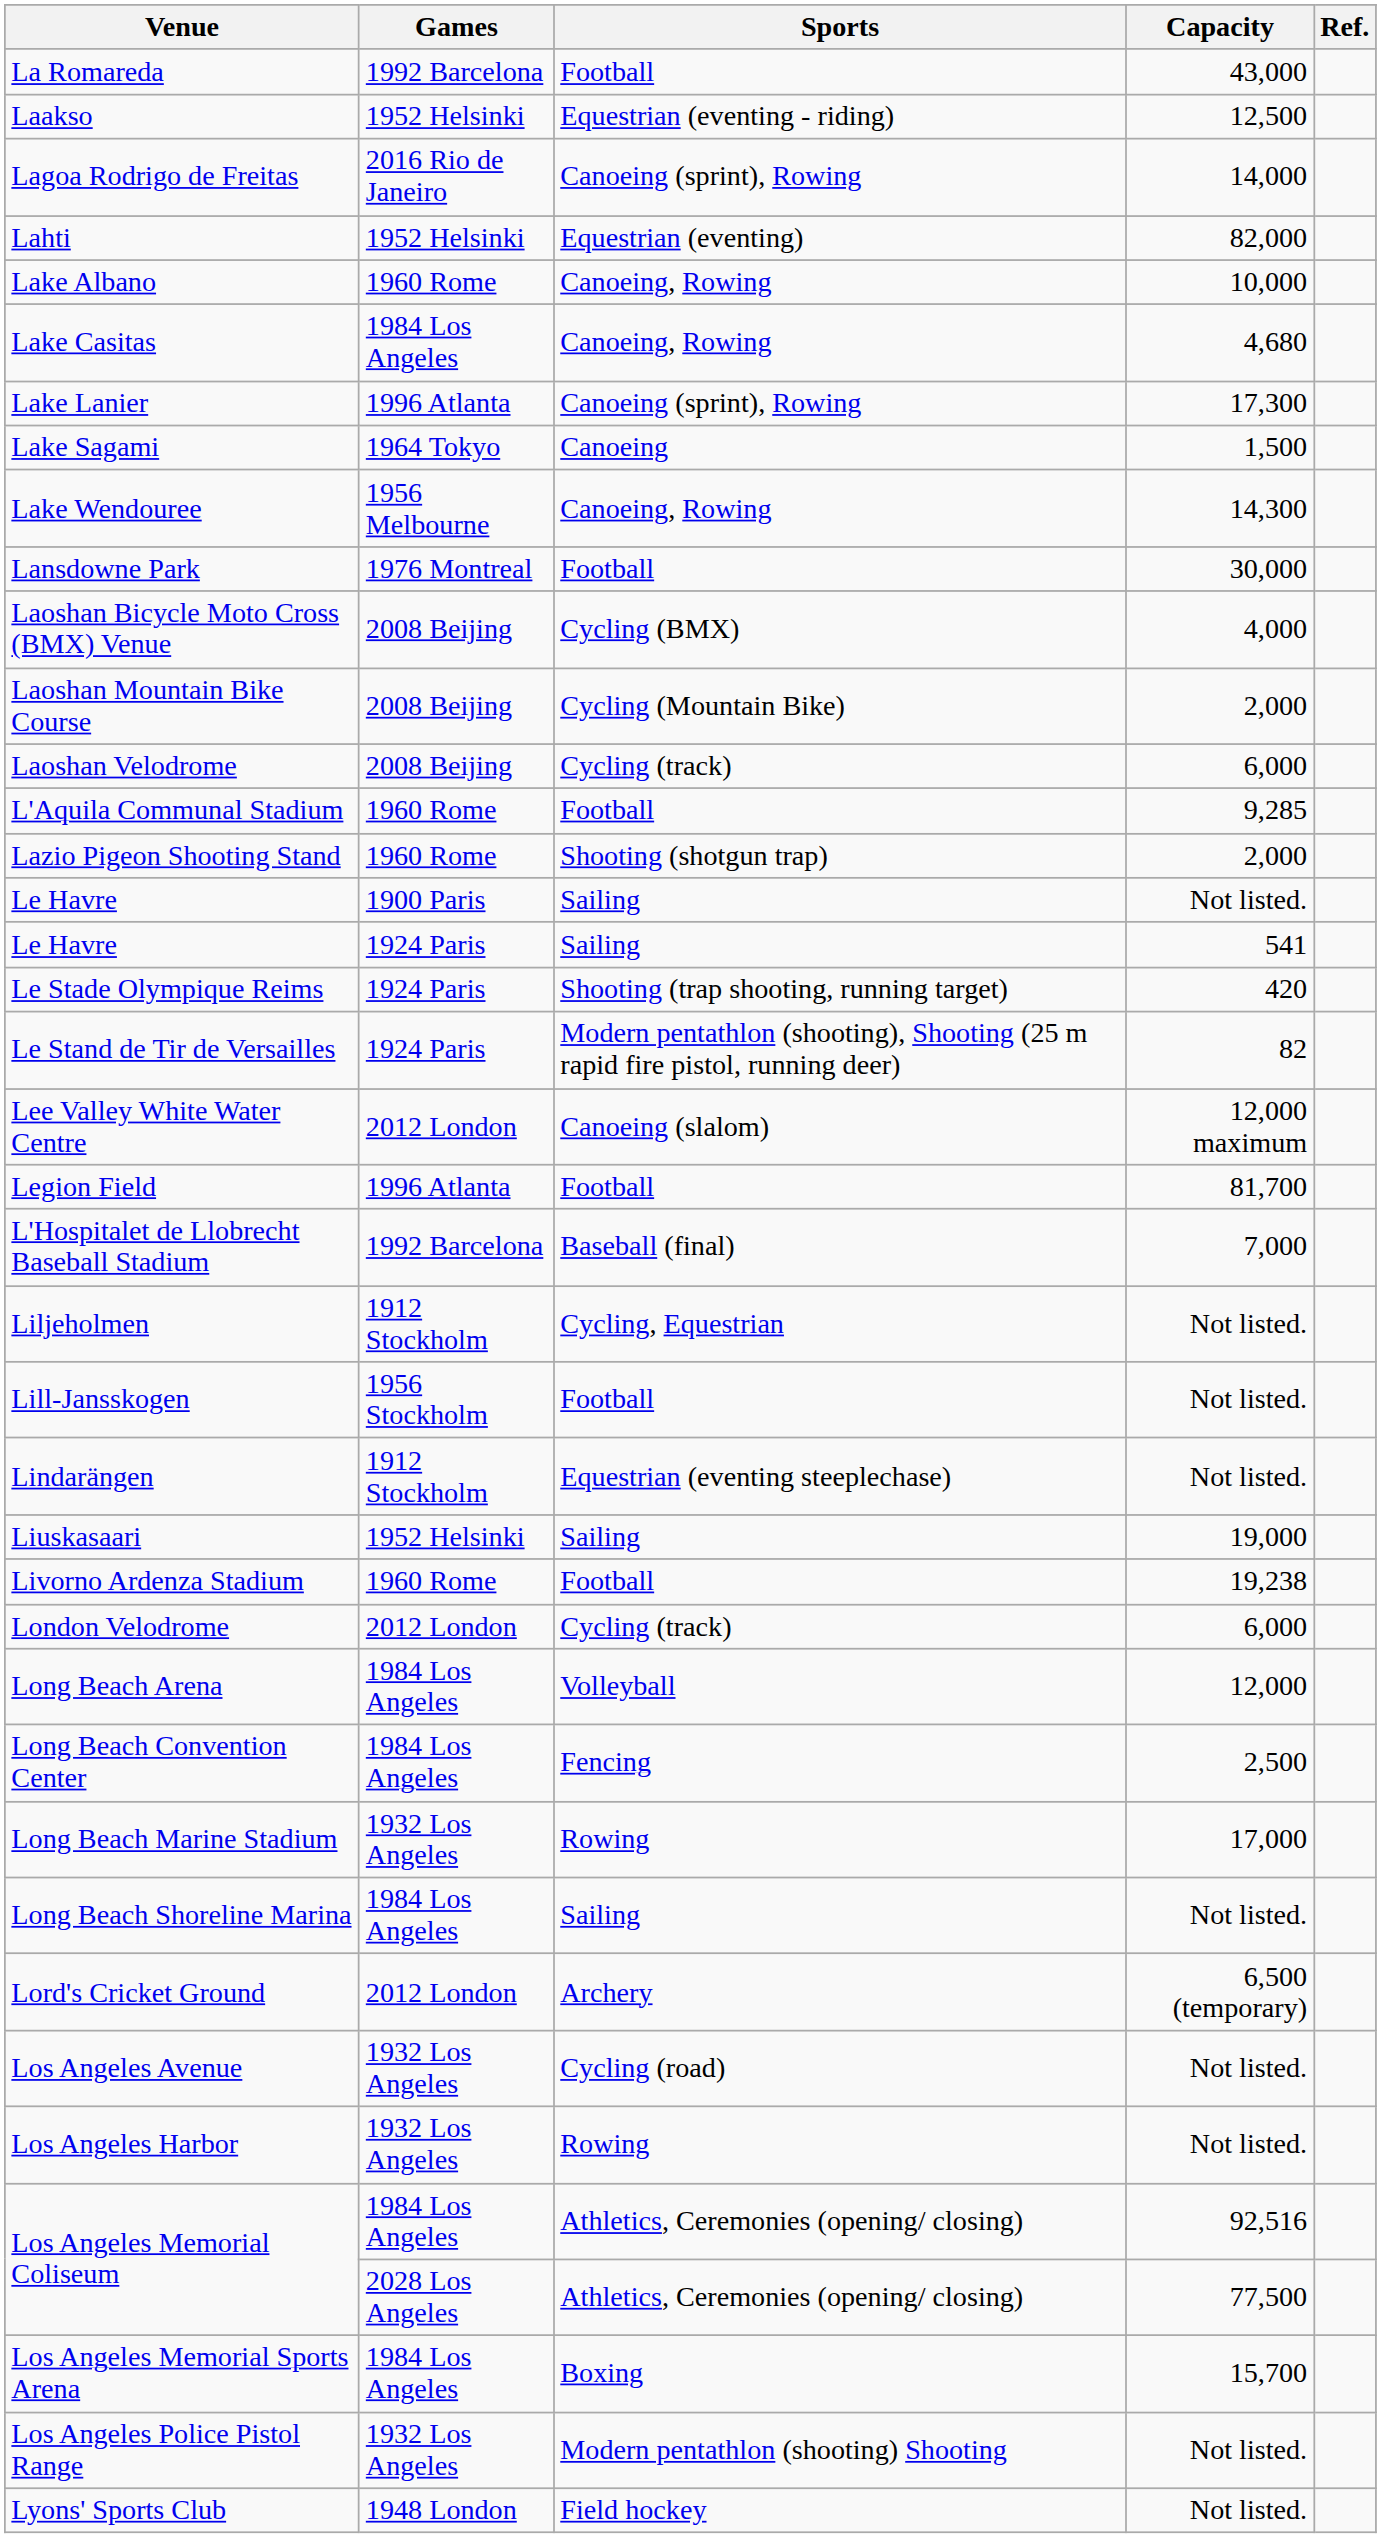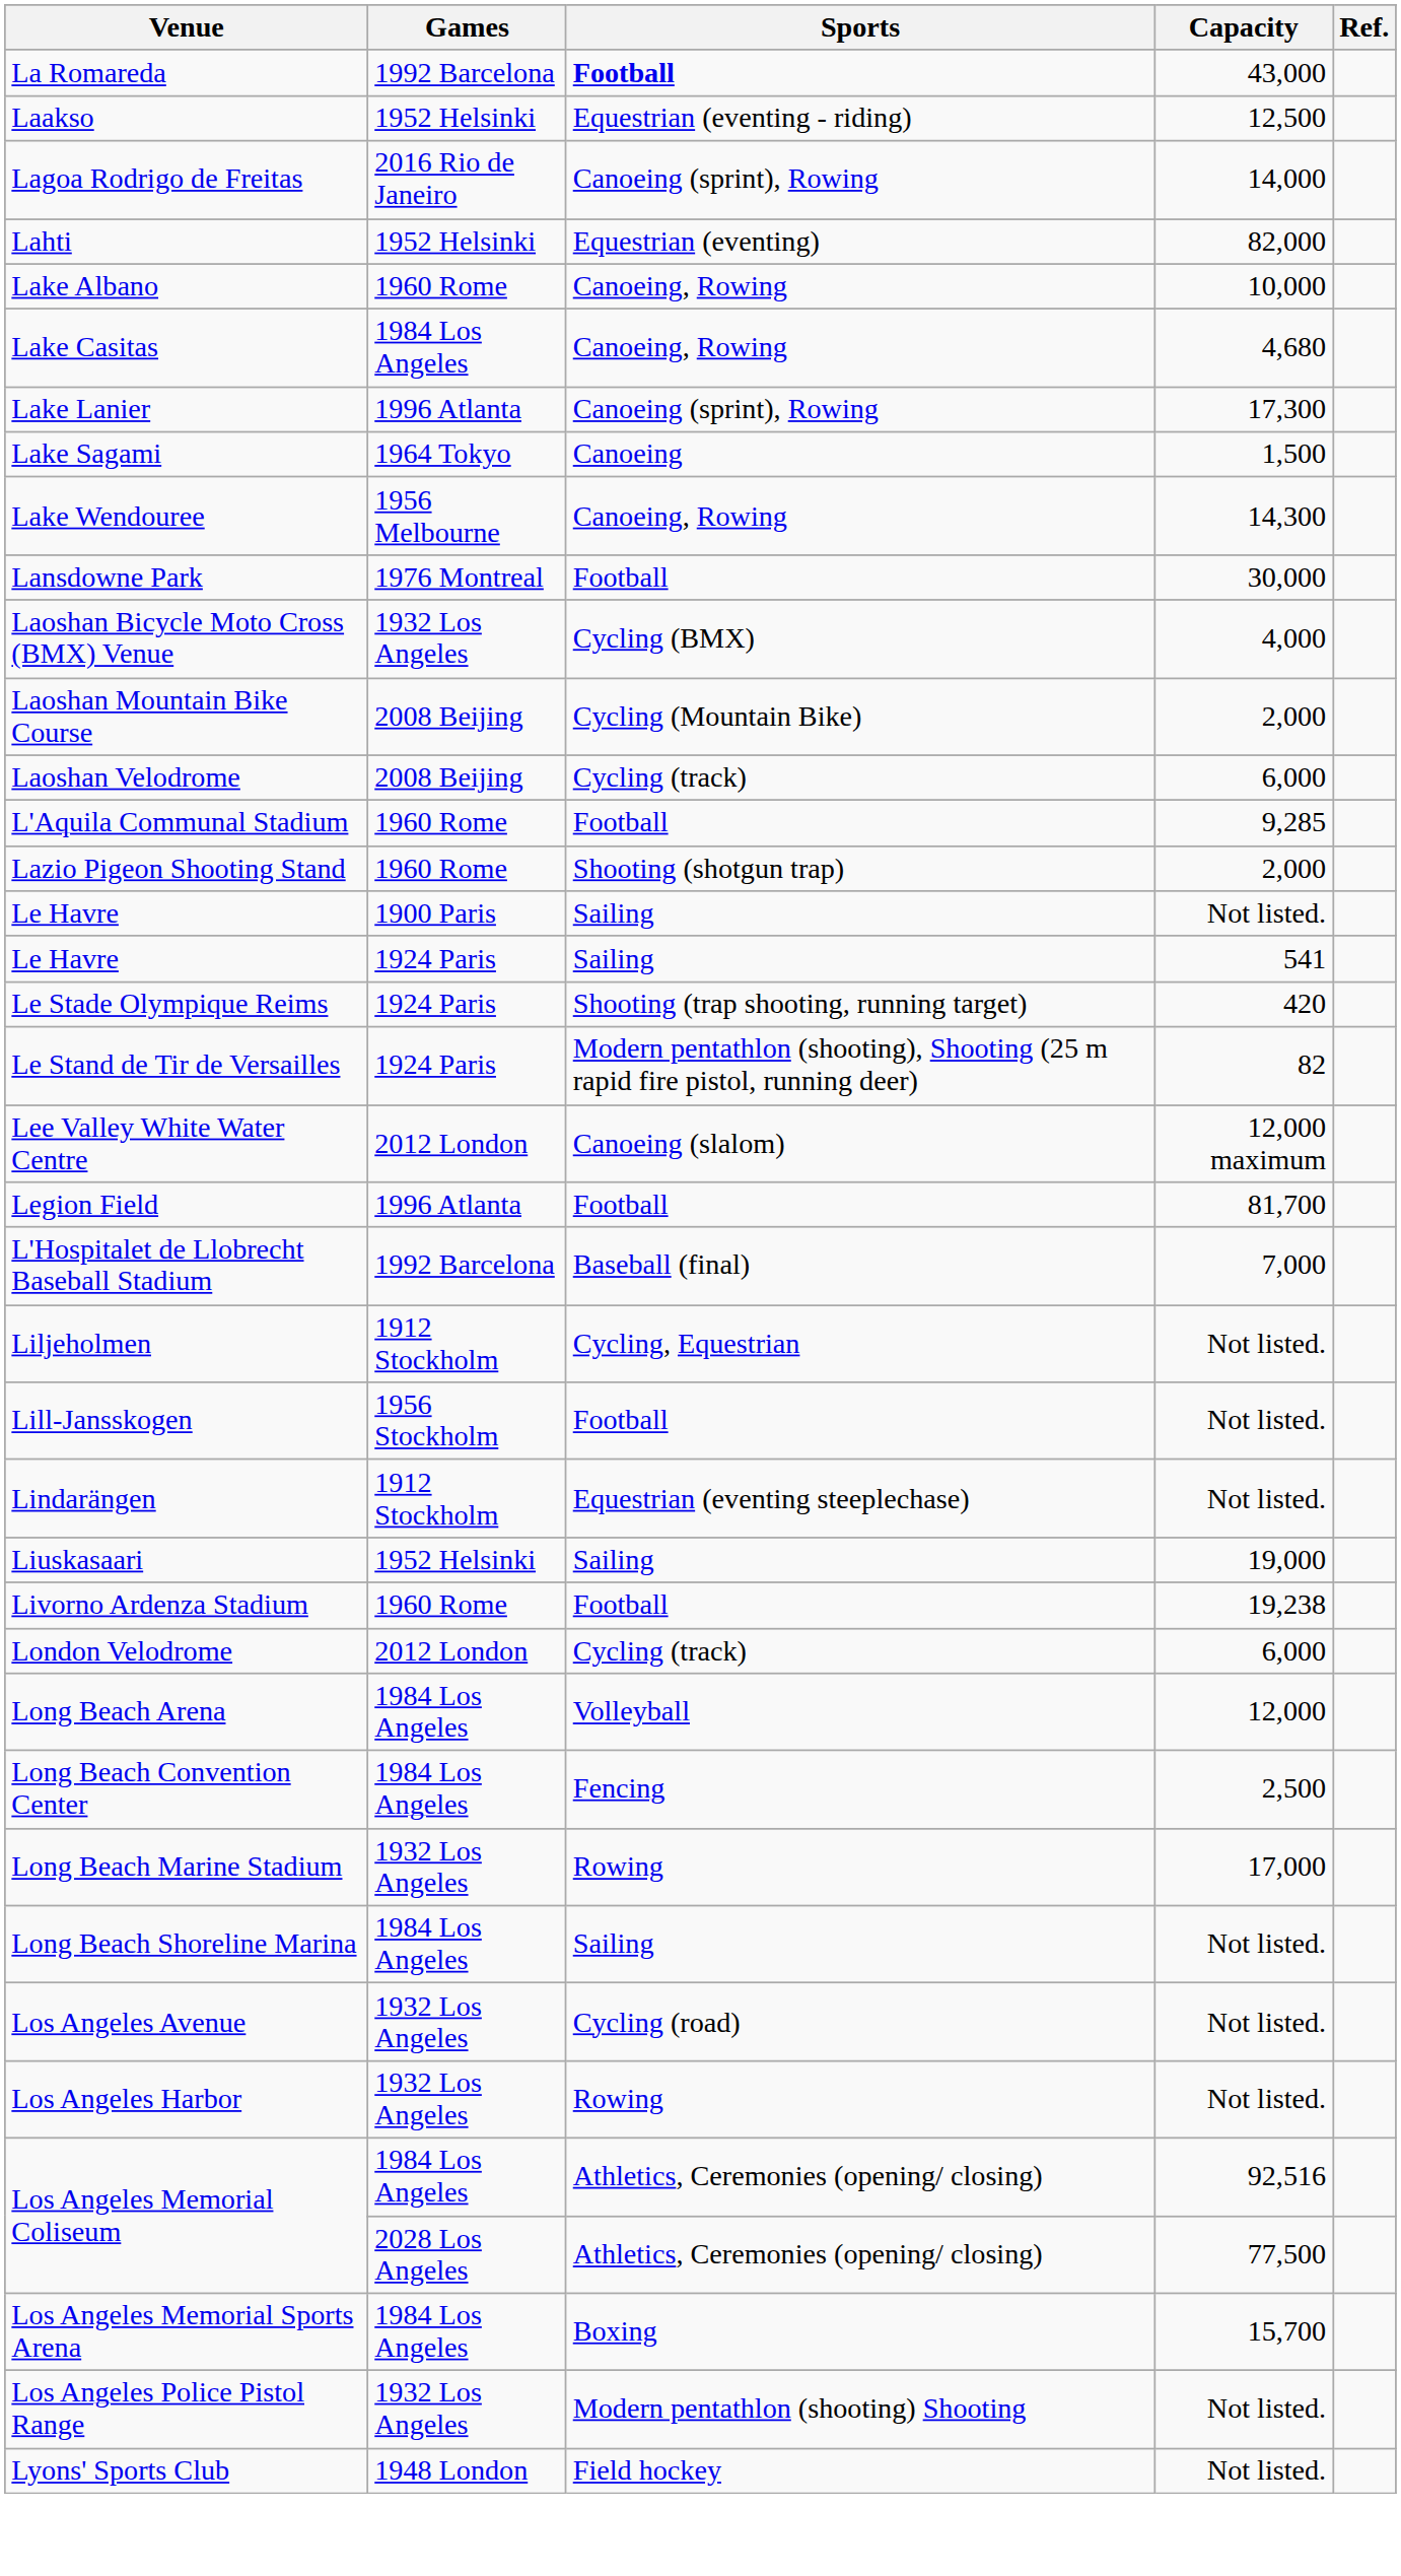La Romareda | Sports: normal -> bold
Laoshan Bicycle Moto Cross (BMX) Venue | Games: 2008 Beijing -> 1932 Los Angeles
- row: Lord's Cricket Ground | 2012 London | Archery | 6,500 (temporary)
